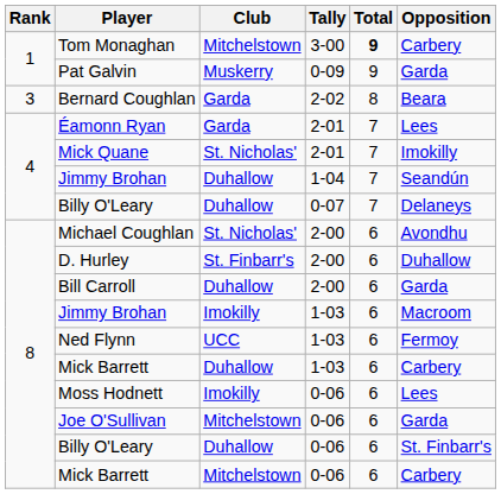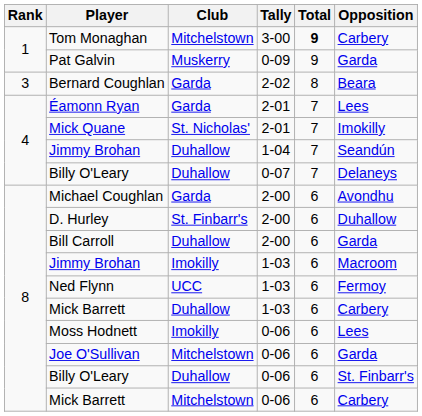Michael Coughlan | Club: St. Nicholas' -> Garda
